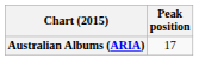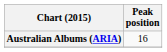Australian Albums (ARIA) | Peak position: 17 -> 16
